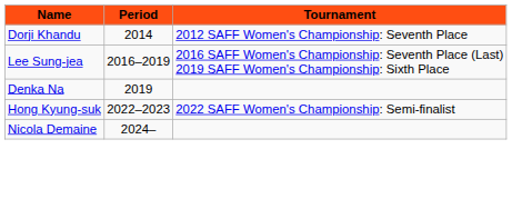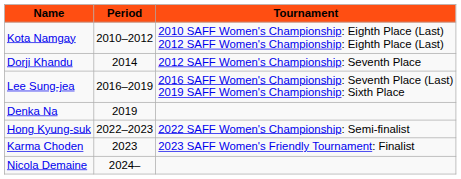+ row: Kota Namgay | 2010–2012 | 2010 SAFF Women's Championship: Eighth Place (Last) 2012 SAFF Women's Championship: Eighth Place (Last)
+ row: Karma Choden | 2023 | 2023 SAFF Women's Friendly Tournament: Finalist
